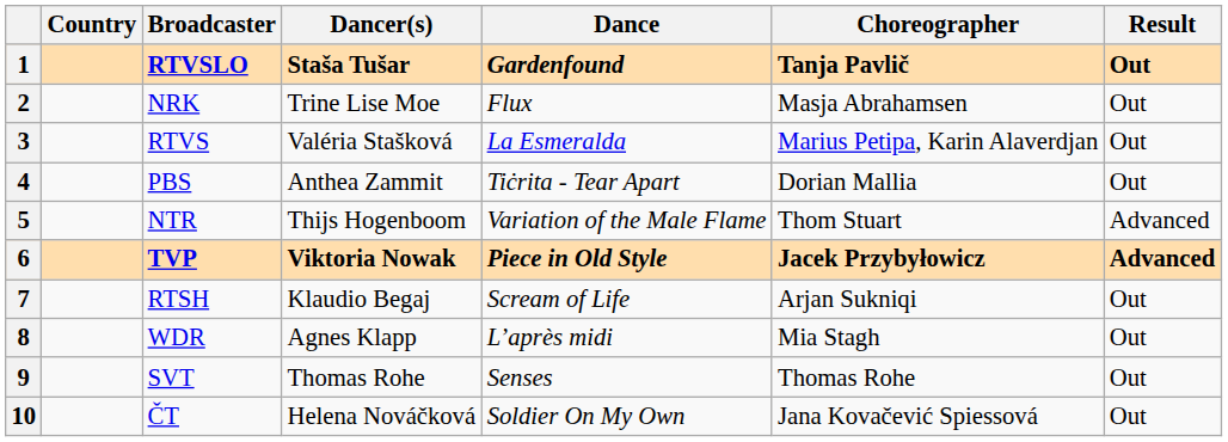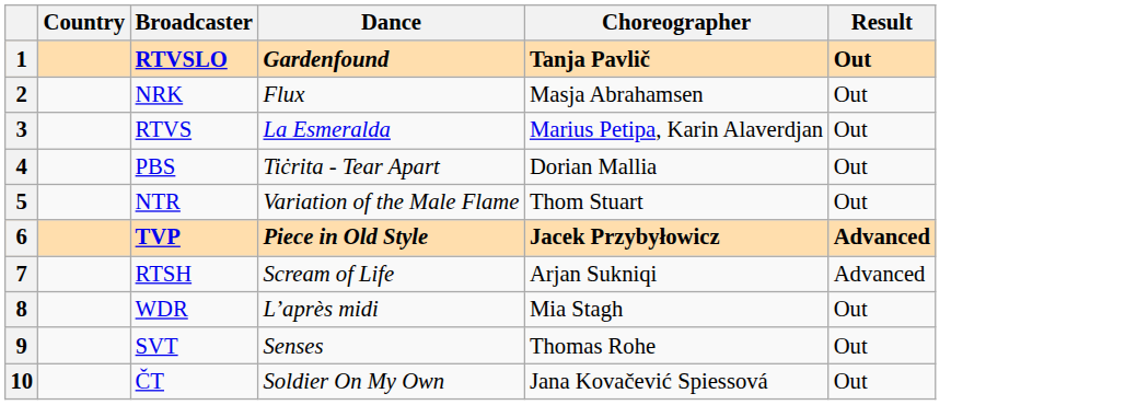- column: Dancer(s) | Staša Tušar | Trine Lise Moe | Valéria Stašková | Anthea Zammit | Thijs Hogenboom | Viktoria Nowak | Klaudio Begaj | Agnes Klapp | Thomas Rohe | Helena Nováčková
5 | Result: Advanced -> Out
7 | Result: Out -> Advanced
